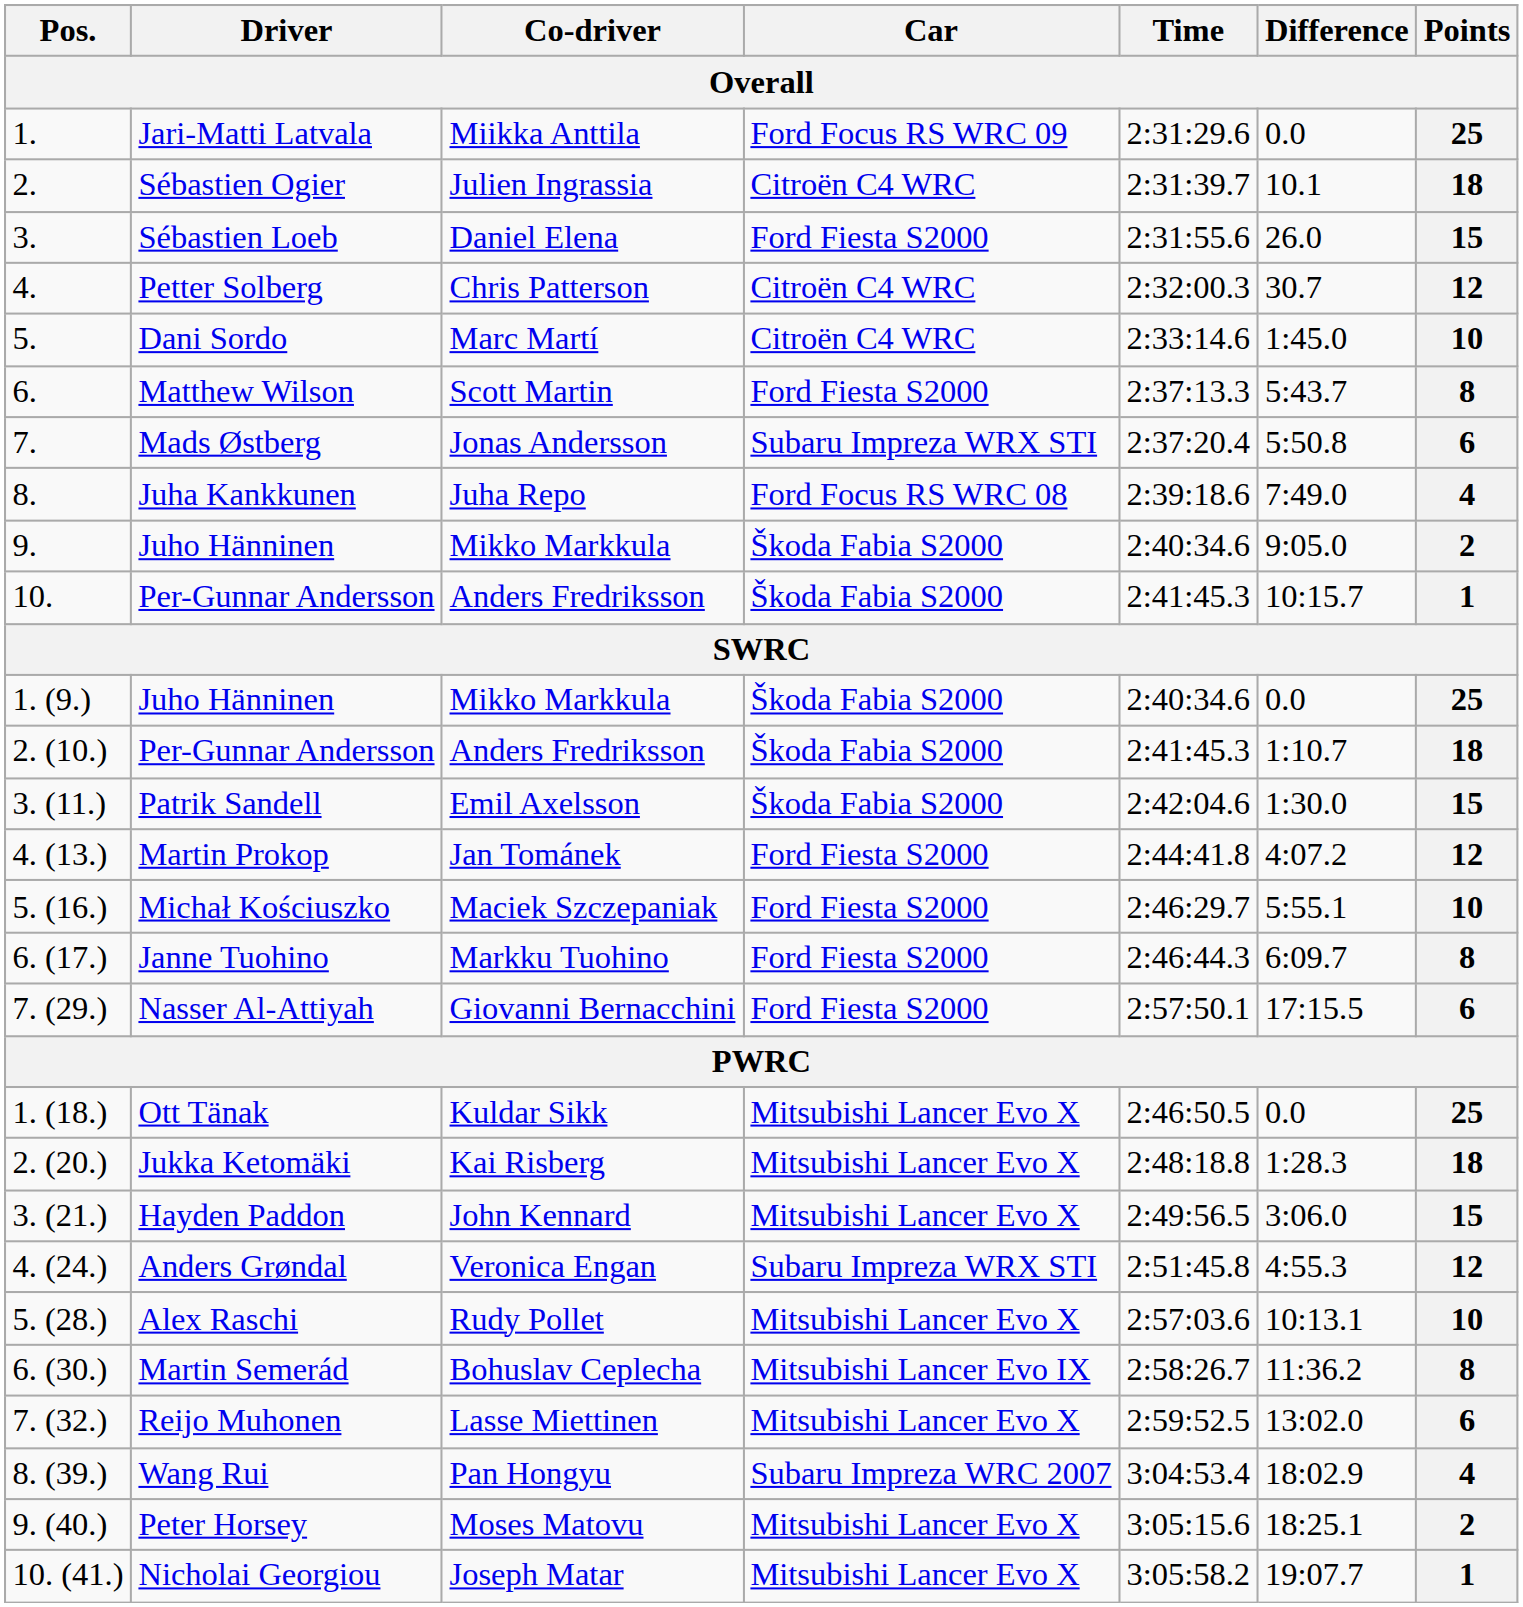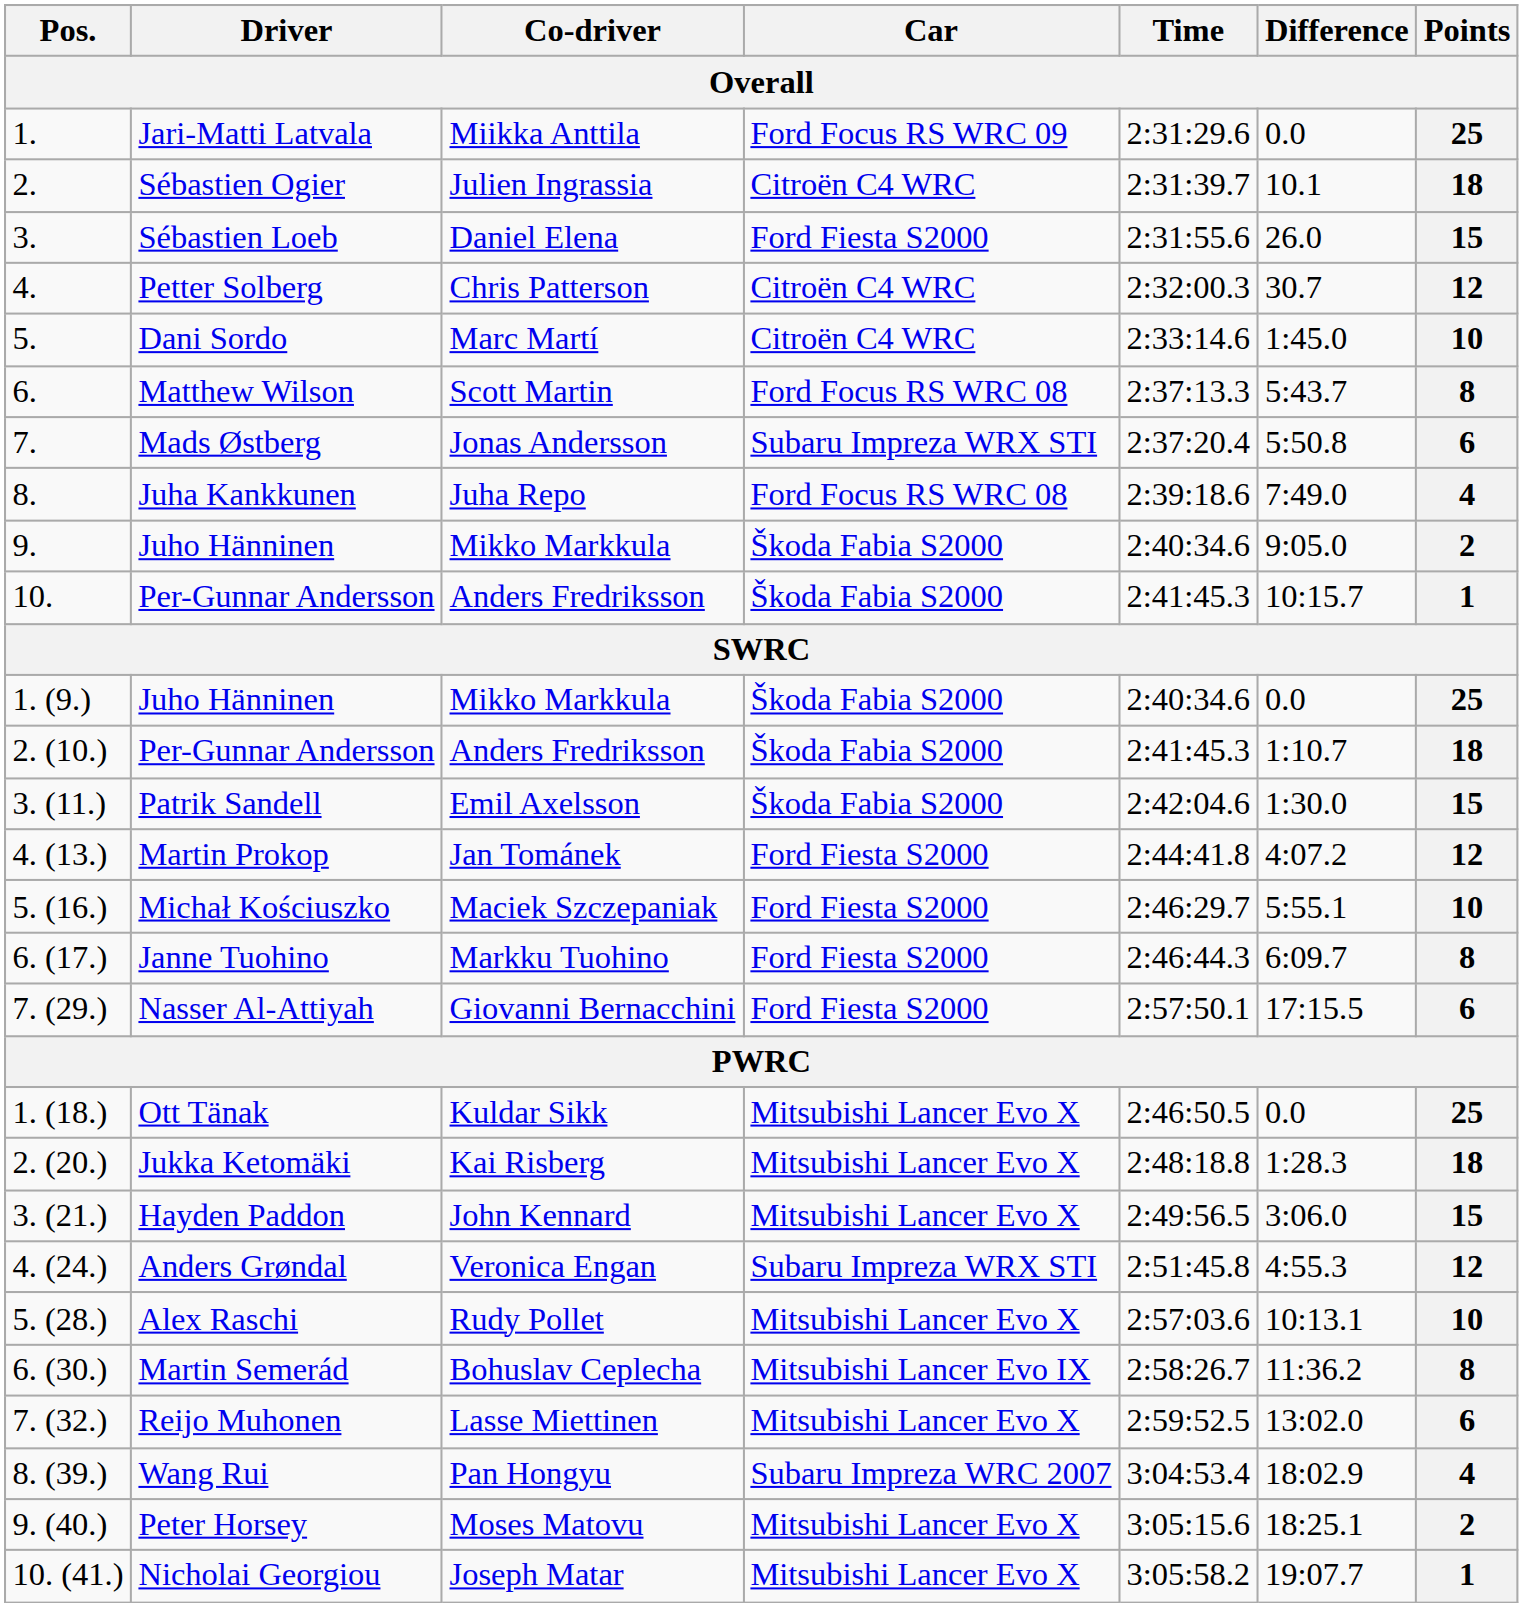Matthew Wilson | Car: Ford Fiesta S2000 -> Ford Focus RS WRC 08
